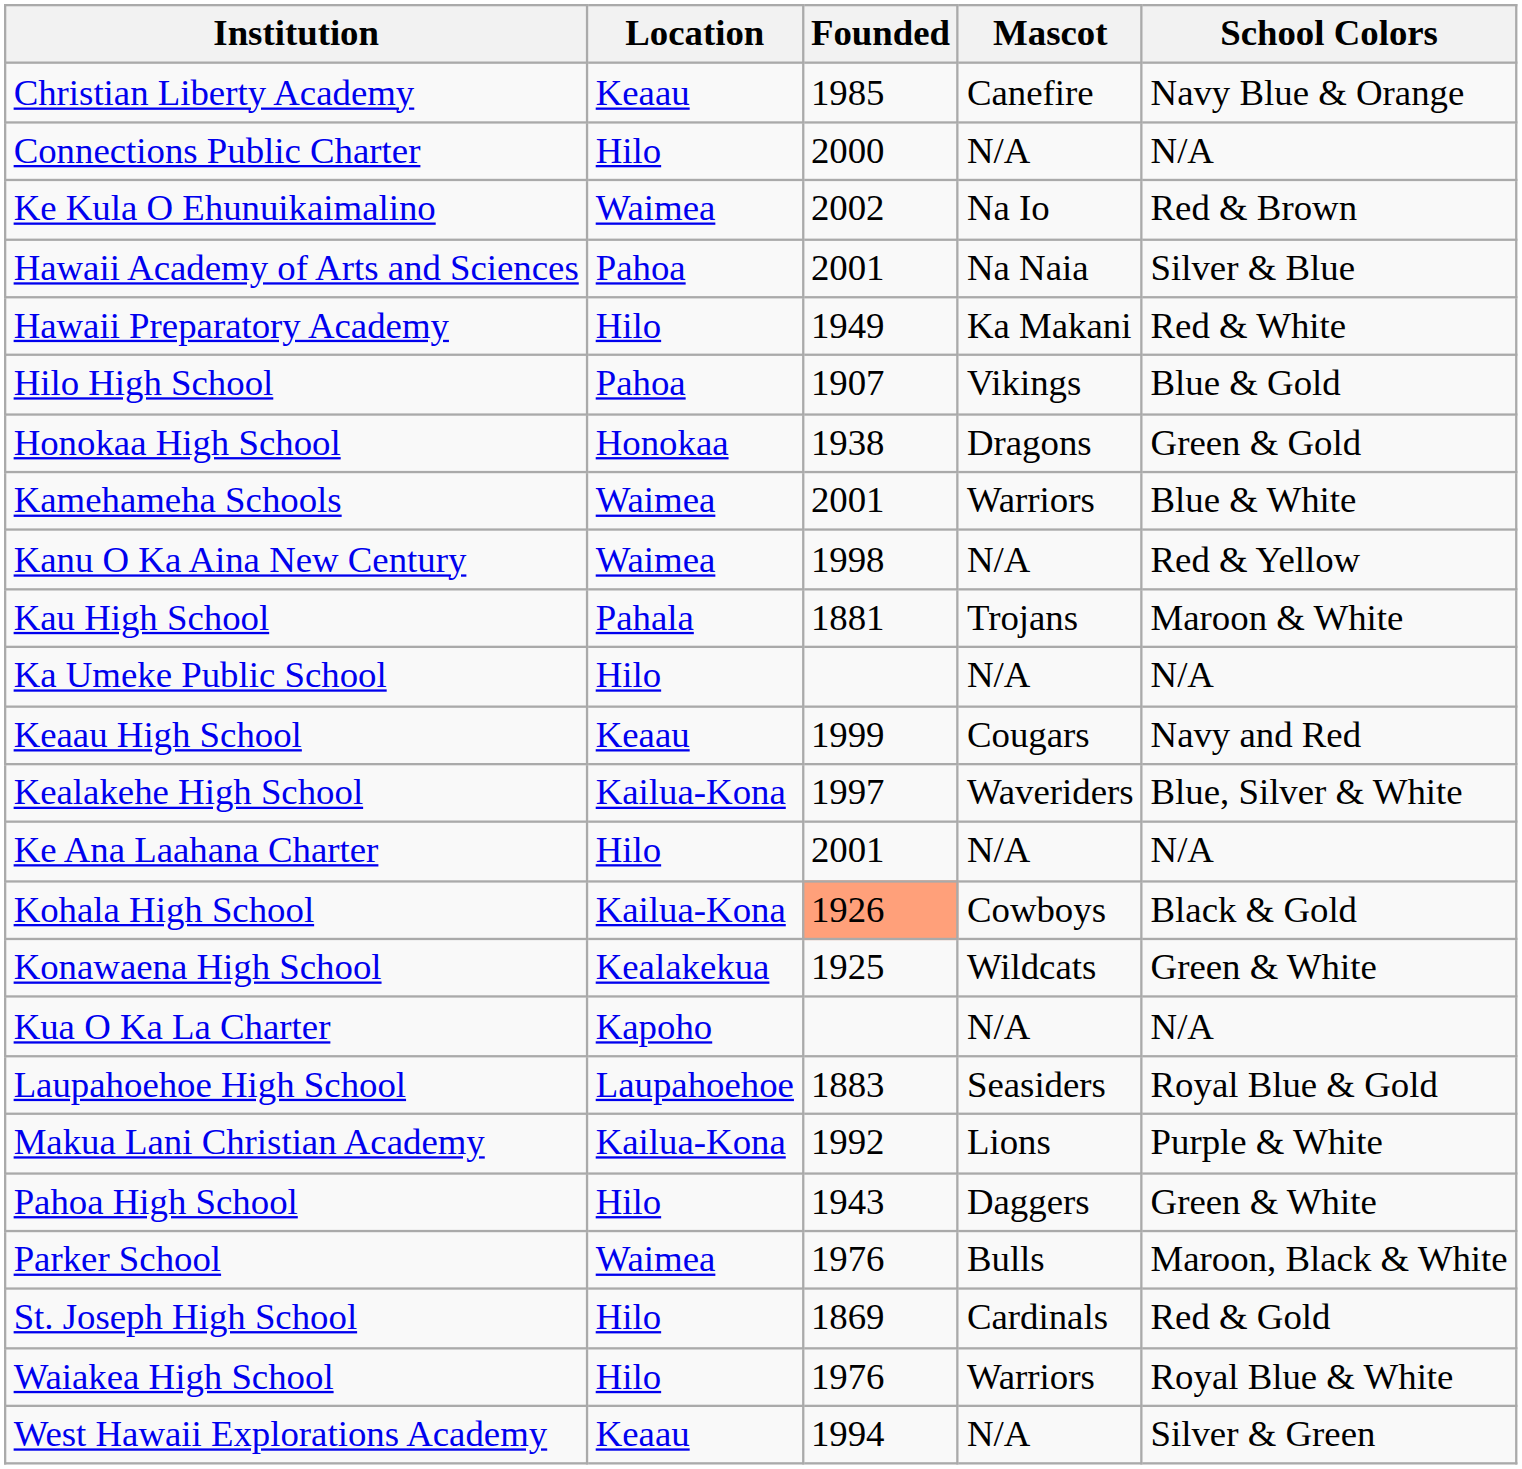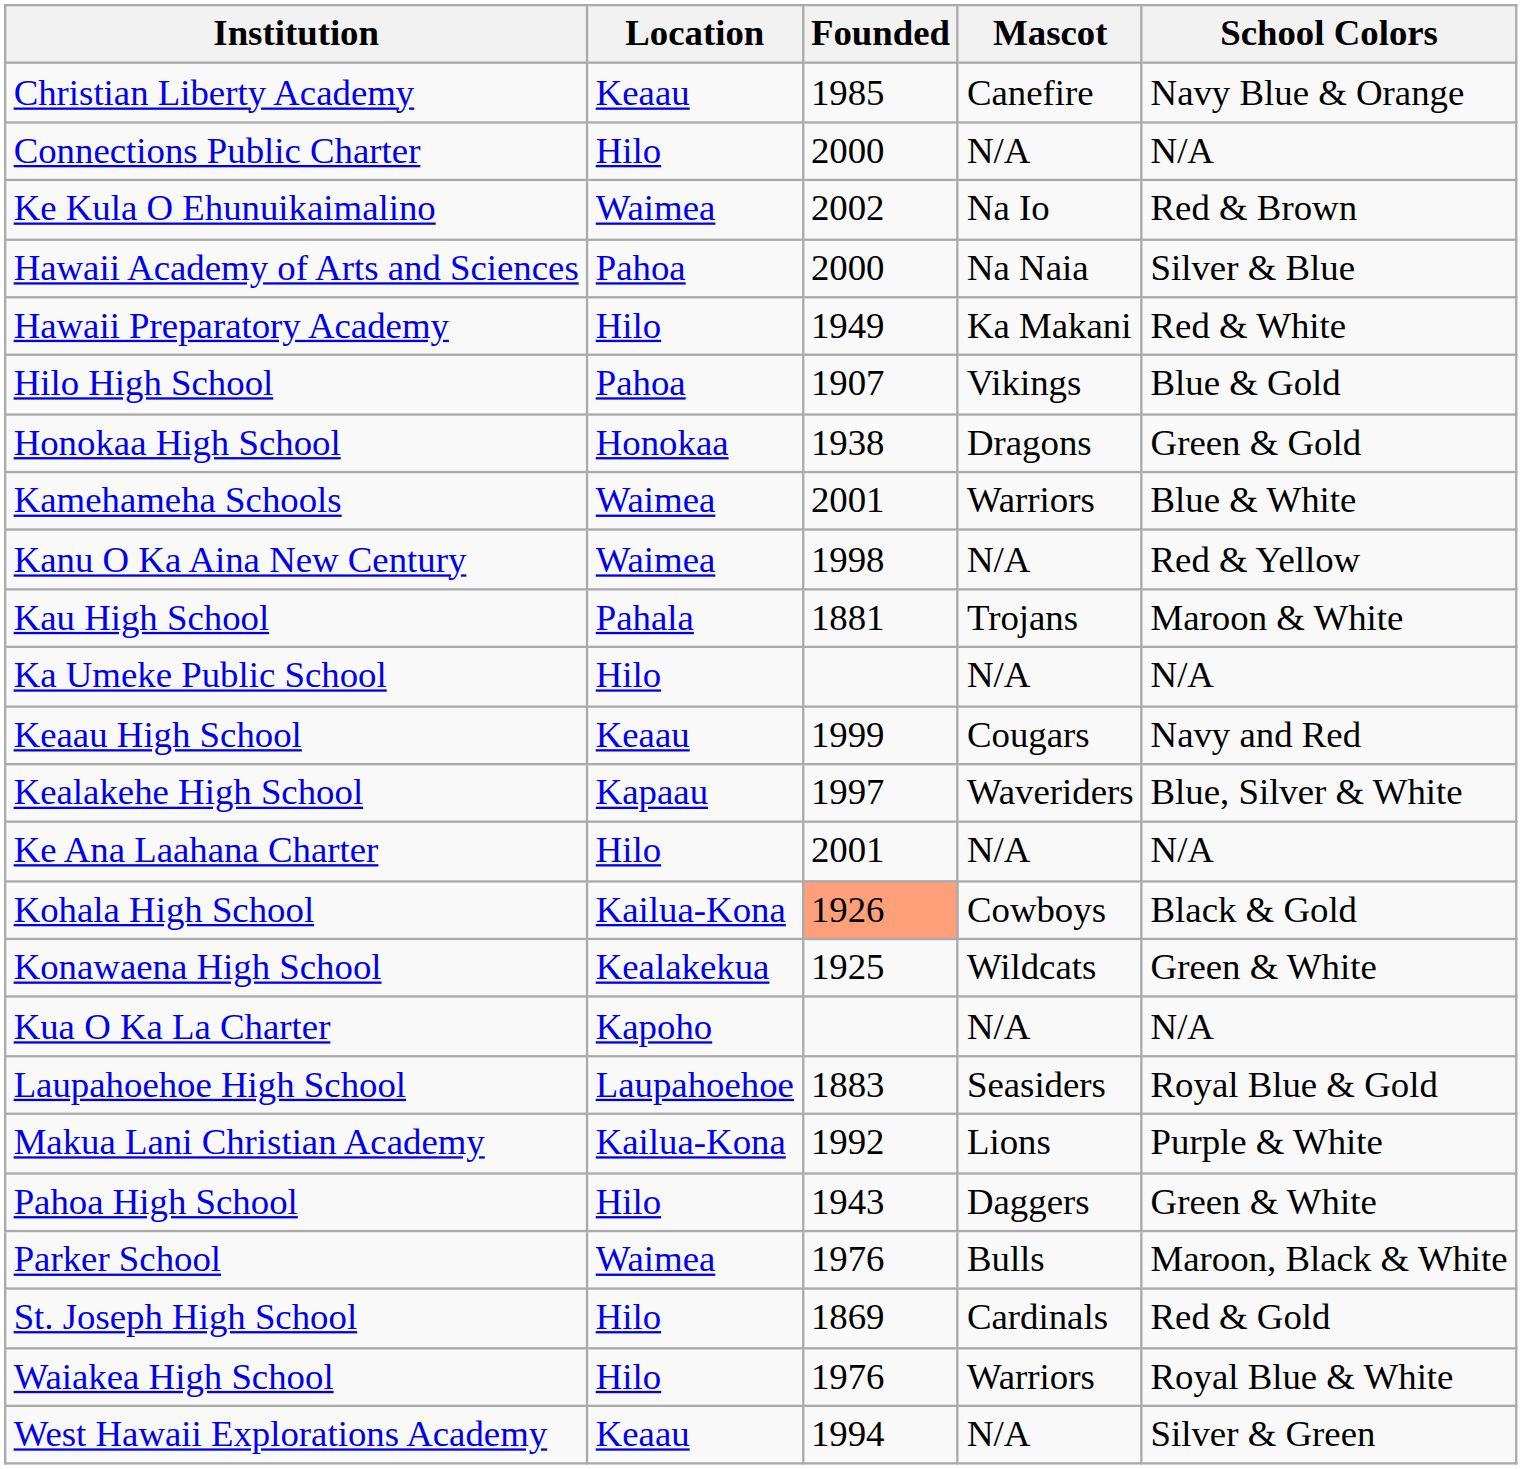Hawaii Academy of Arts and Sciences | Founded: 2001 -> 2000
Kealakehe High School | Location: Kailua-Kona -> Kapaau
